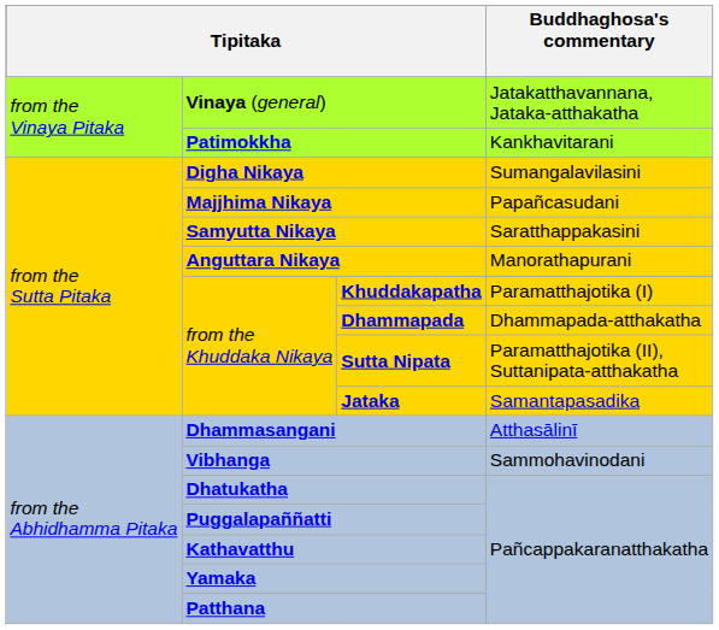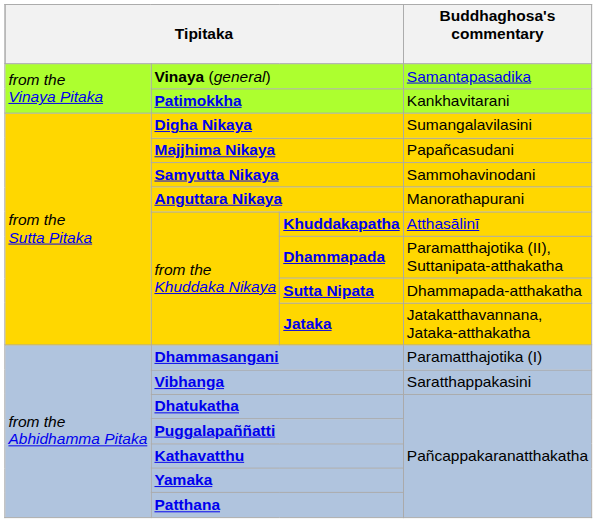Vinaya (general) | Buddhaghosa's commentary: Jatakatthavannana, Jataka-atthakatha -> Samantapasadika
Samyutta Nikaya | Buddhaghosa's commentary: Saratthappakasini -> Sammohavinodani
Khuddakapatha | Buddhaghosa's commentary: Paramatthajotika (I) -> Atthasālinī
Dhammapada | Buddhaghosa's commentary: Dhammapada-atthakatha -> Paramatthajotika (II), Suttanipata-atthakatha
Sutta Nipata | Buddhaghosa's commentary: Paramatthajotika (II), Suttanipata-atthakatha -> Dhammapada-atthakatha
Jataka | Buddhaghosa's commentary: Samantapasadika -> Jatakatthavannana, Jataka-atthakatha
Dhammasangani | Buddhaghosa's commentary: Atthasālinī -> Paramatthajotika (I)
Vibhanga | Buddhaghosa's commentary: Sammohavinodani -> Saratthappakasini
